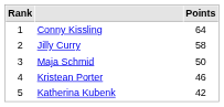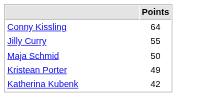- column: Rank | 1 | 2 | 3 | 4 | 5
Jilly Curry | Points: 58 -> 55
Kristean Porter | Points: 46 -> 49
